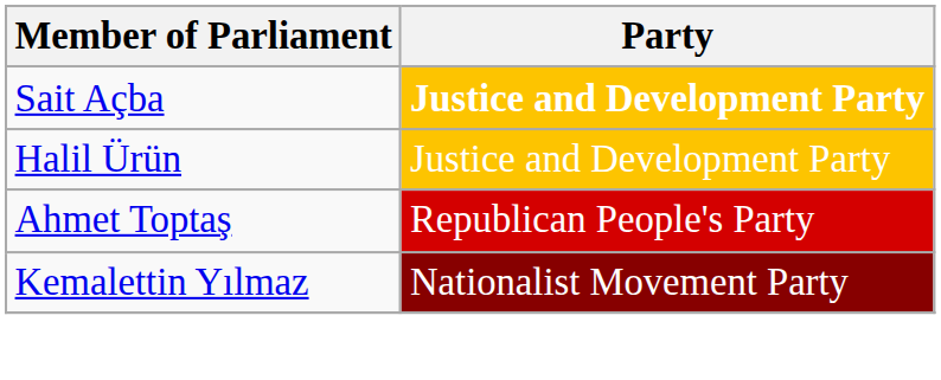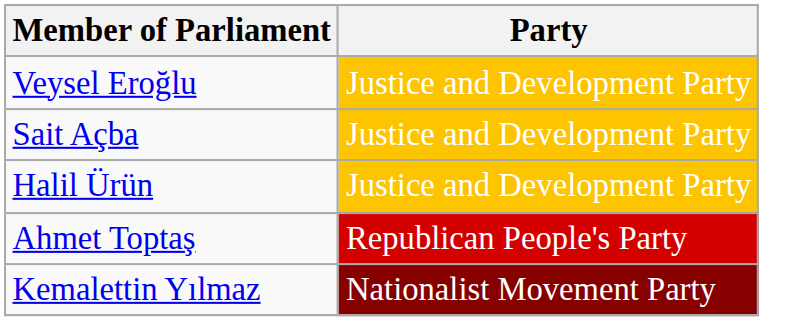+ row: Veysel Eroğlu | Justice and Development Party
Sait Açba | Party: bold -> normal
